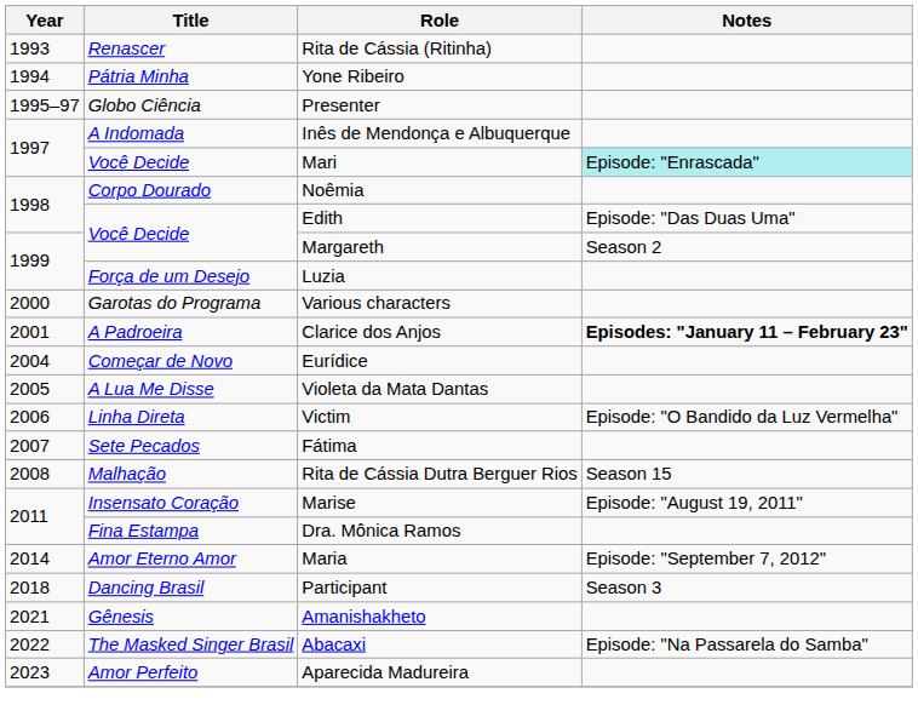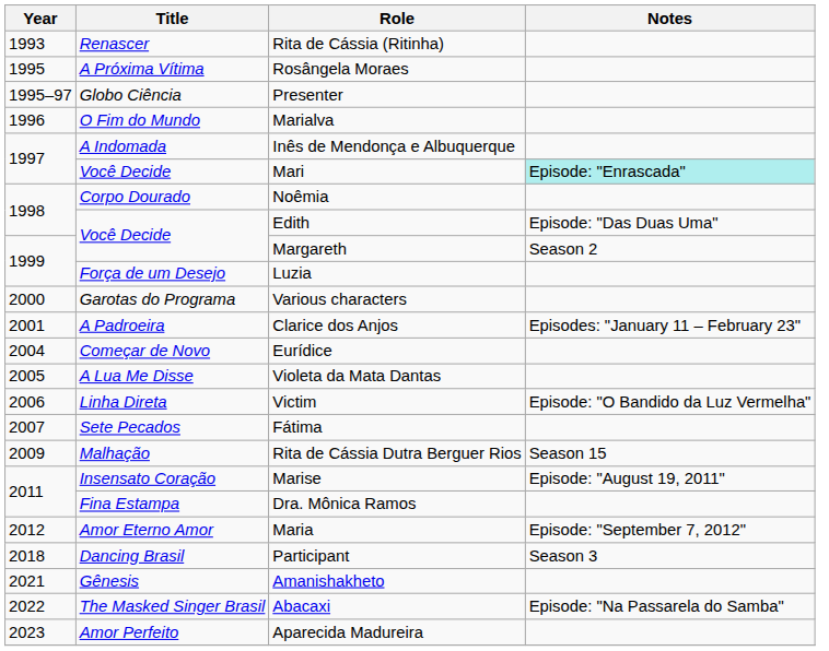- row: 1994 | Pátria Minha | Yone Ribeiro
+ row: 1995 | A Próxima Vítima | Rosângela Moraes
+ row: 1996 | O Fim do Mundo | Marialva
Clarice dos Anjos | Notes: bold -> normal
Rita de Cássia Dutra Berguer Rios | Year: 2008 -> 2009
Maria | Year: 2014 -> 2012
